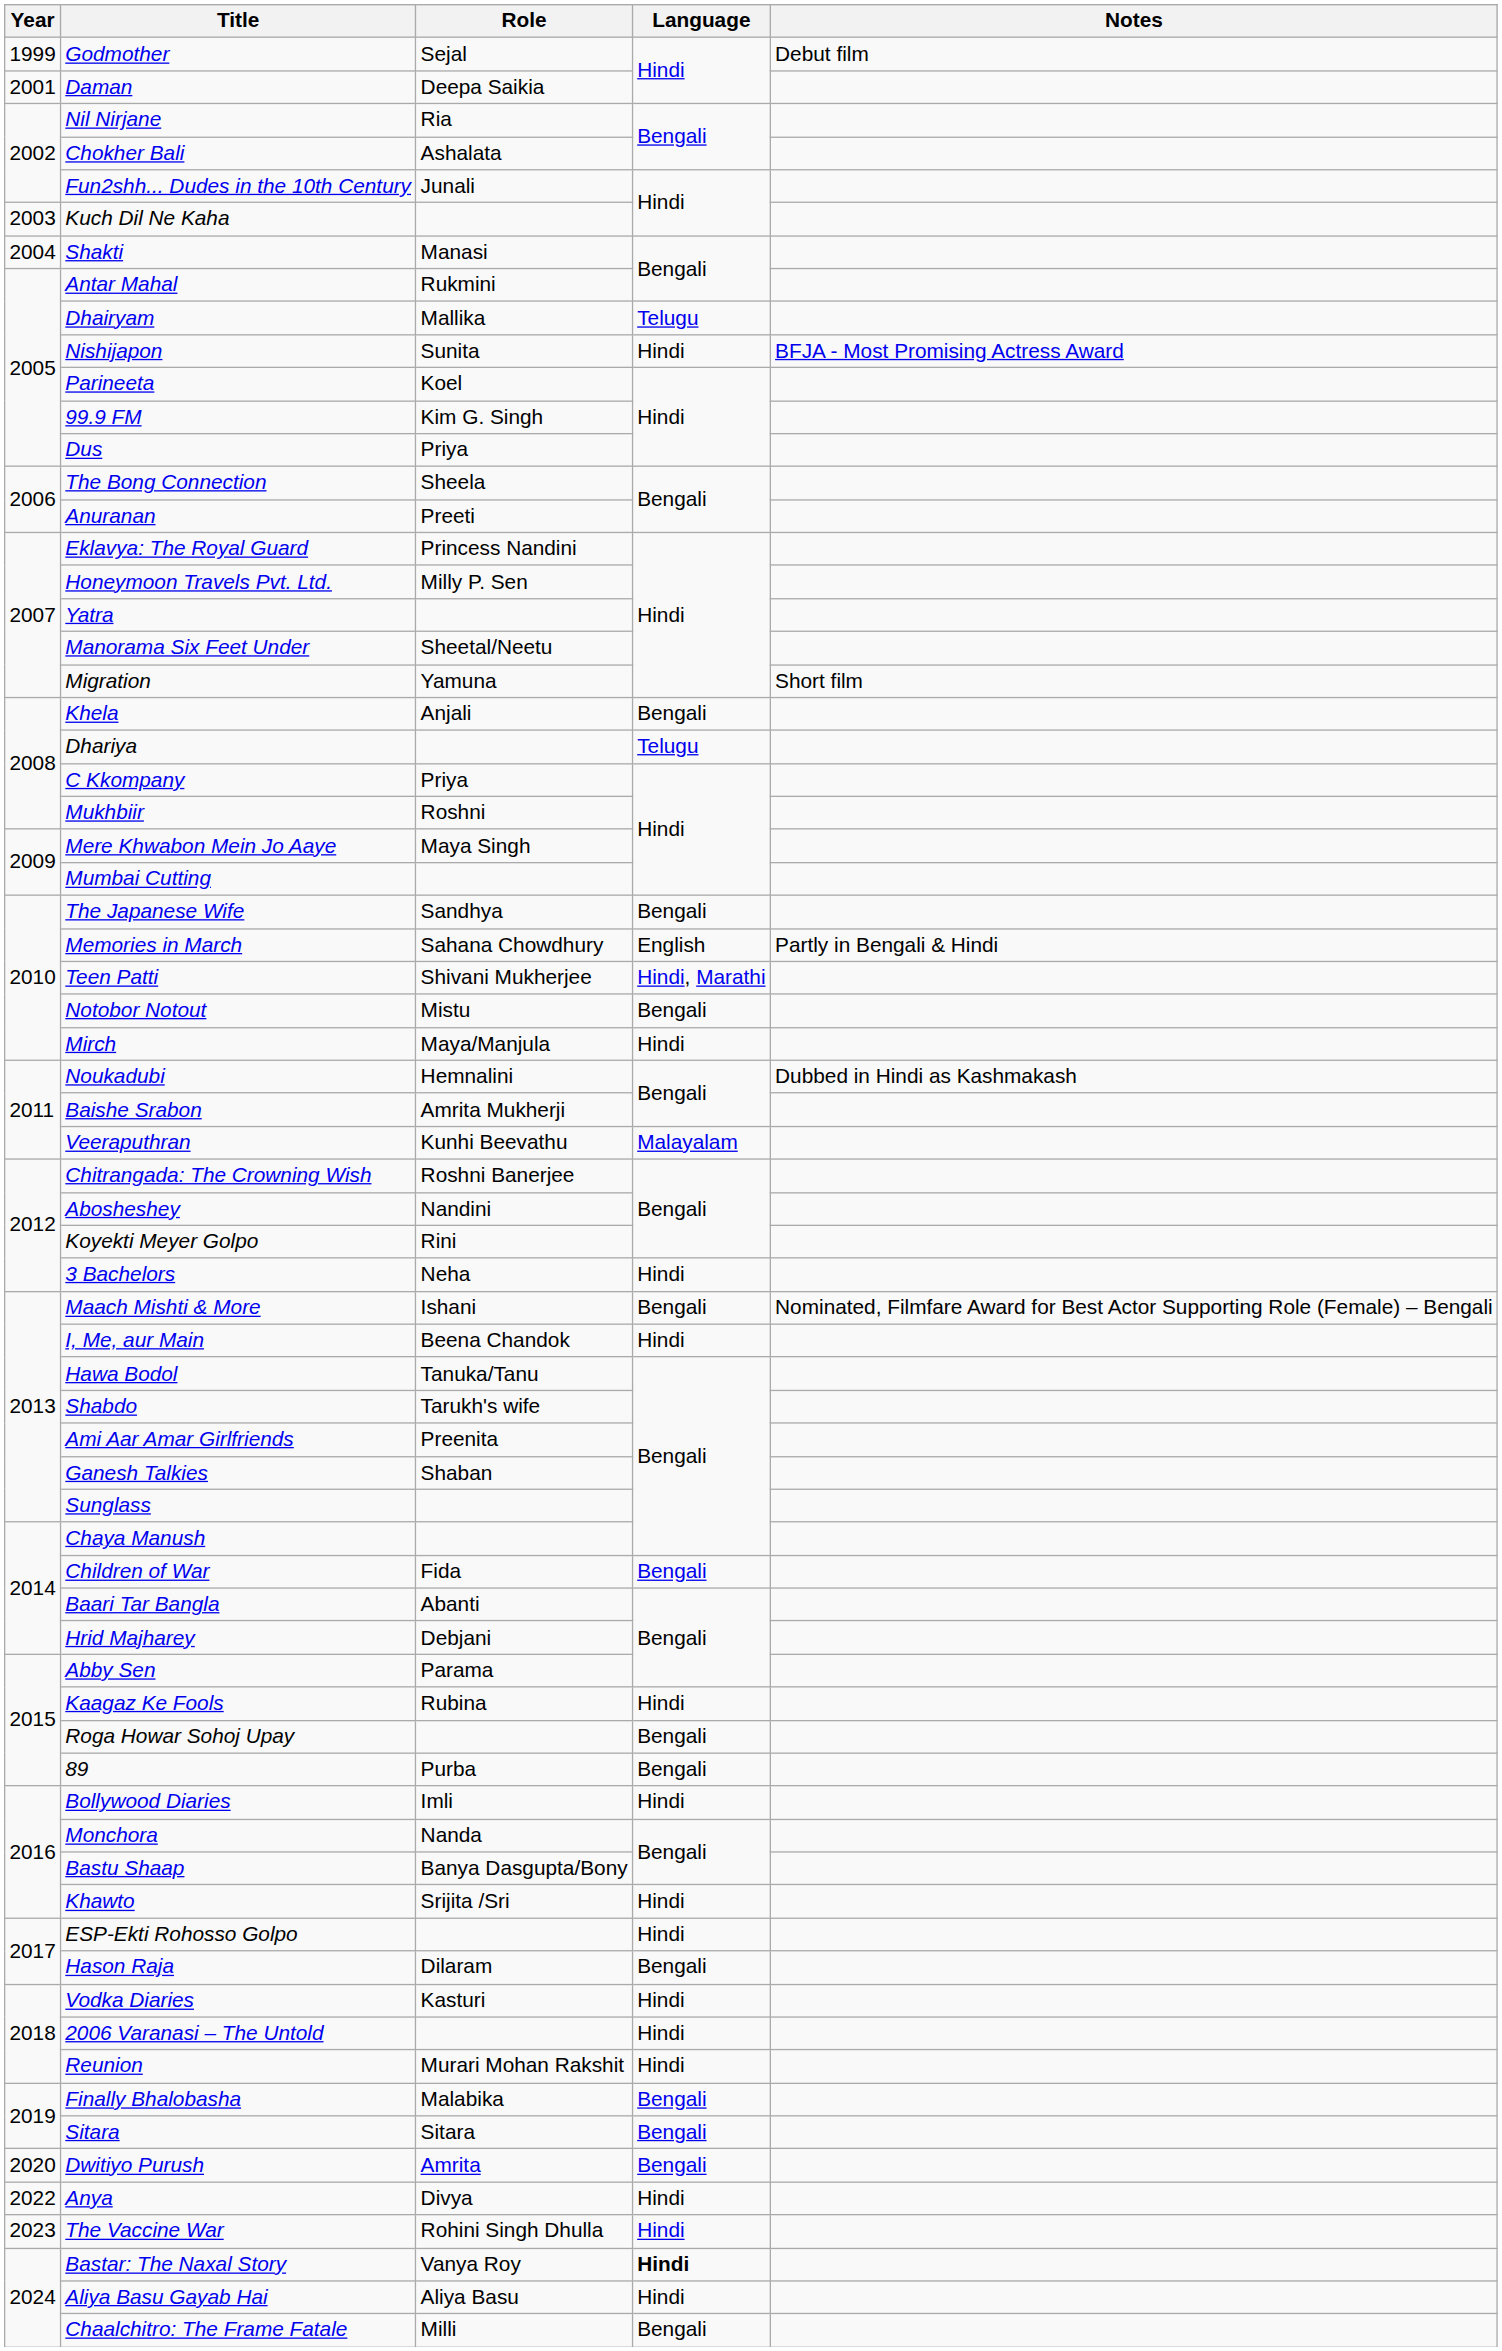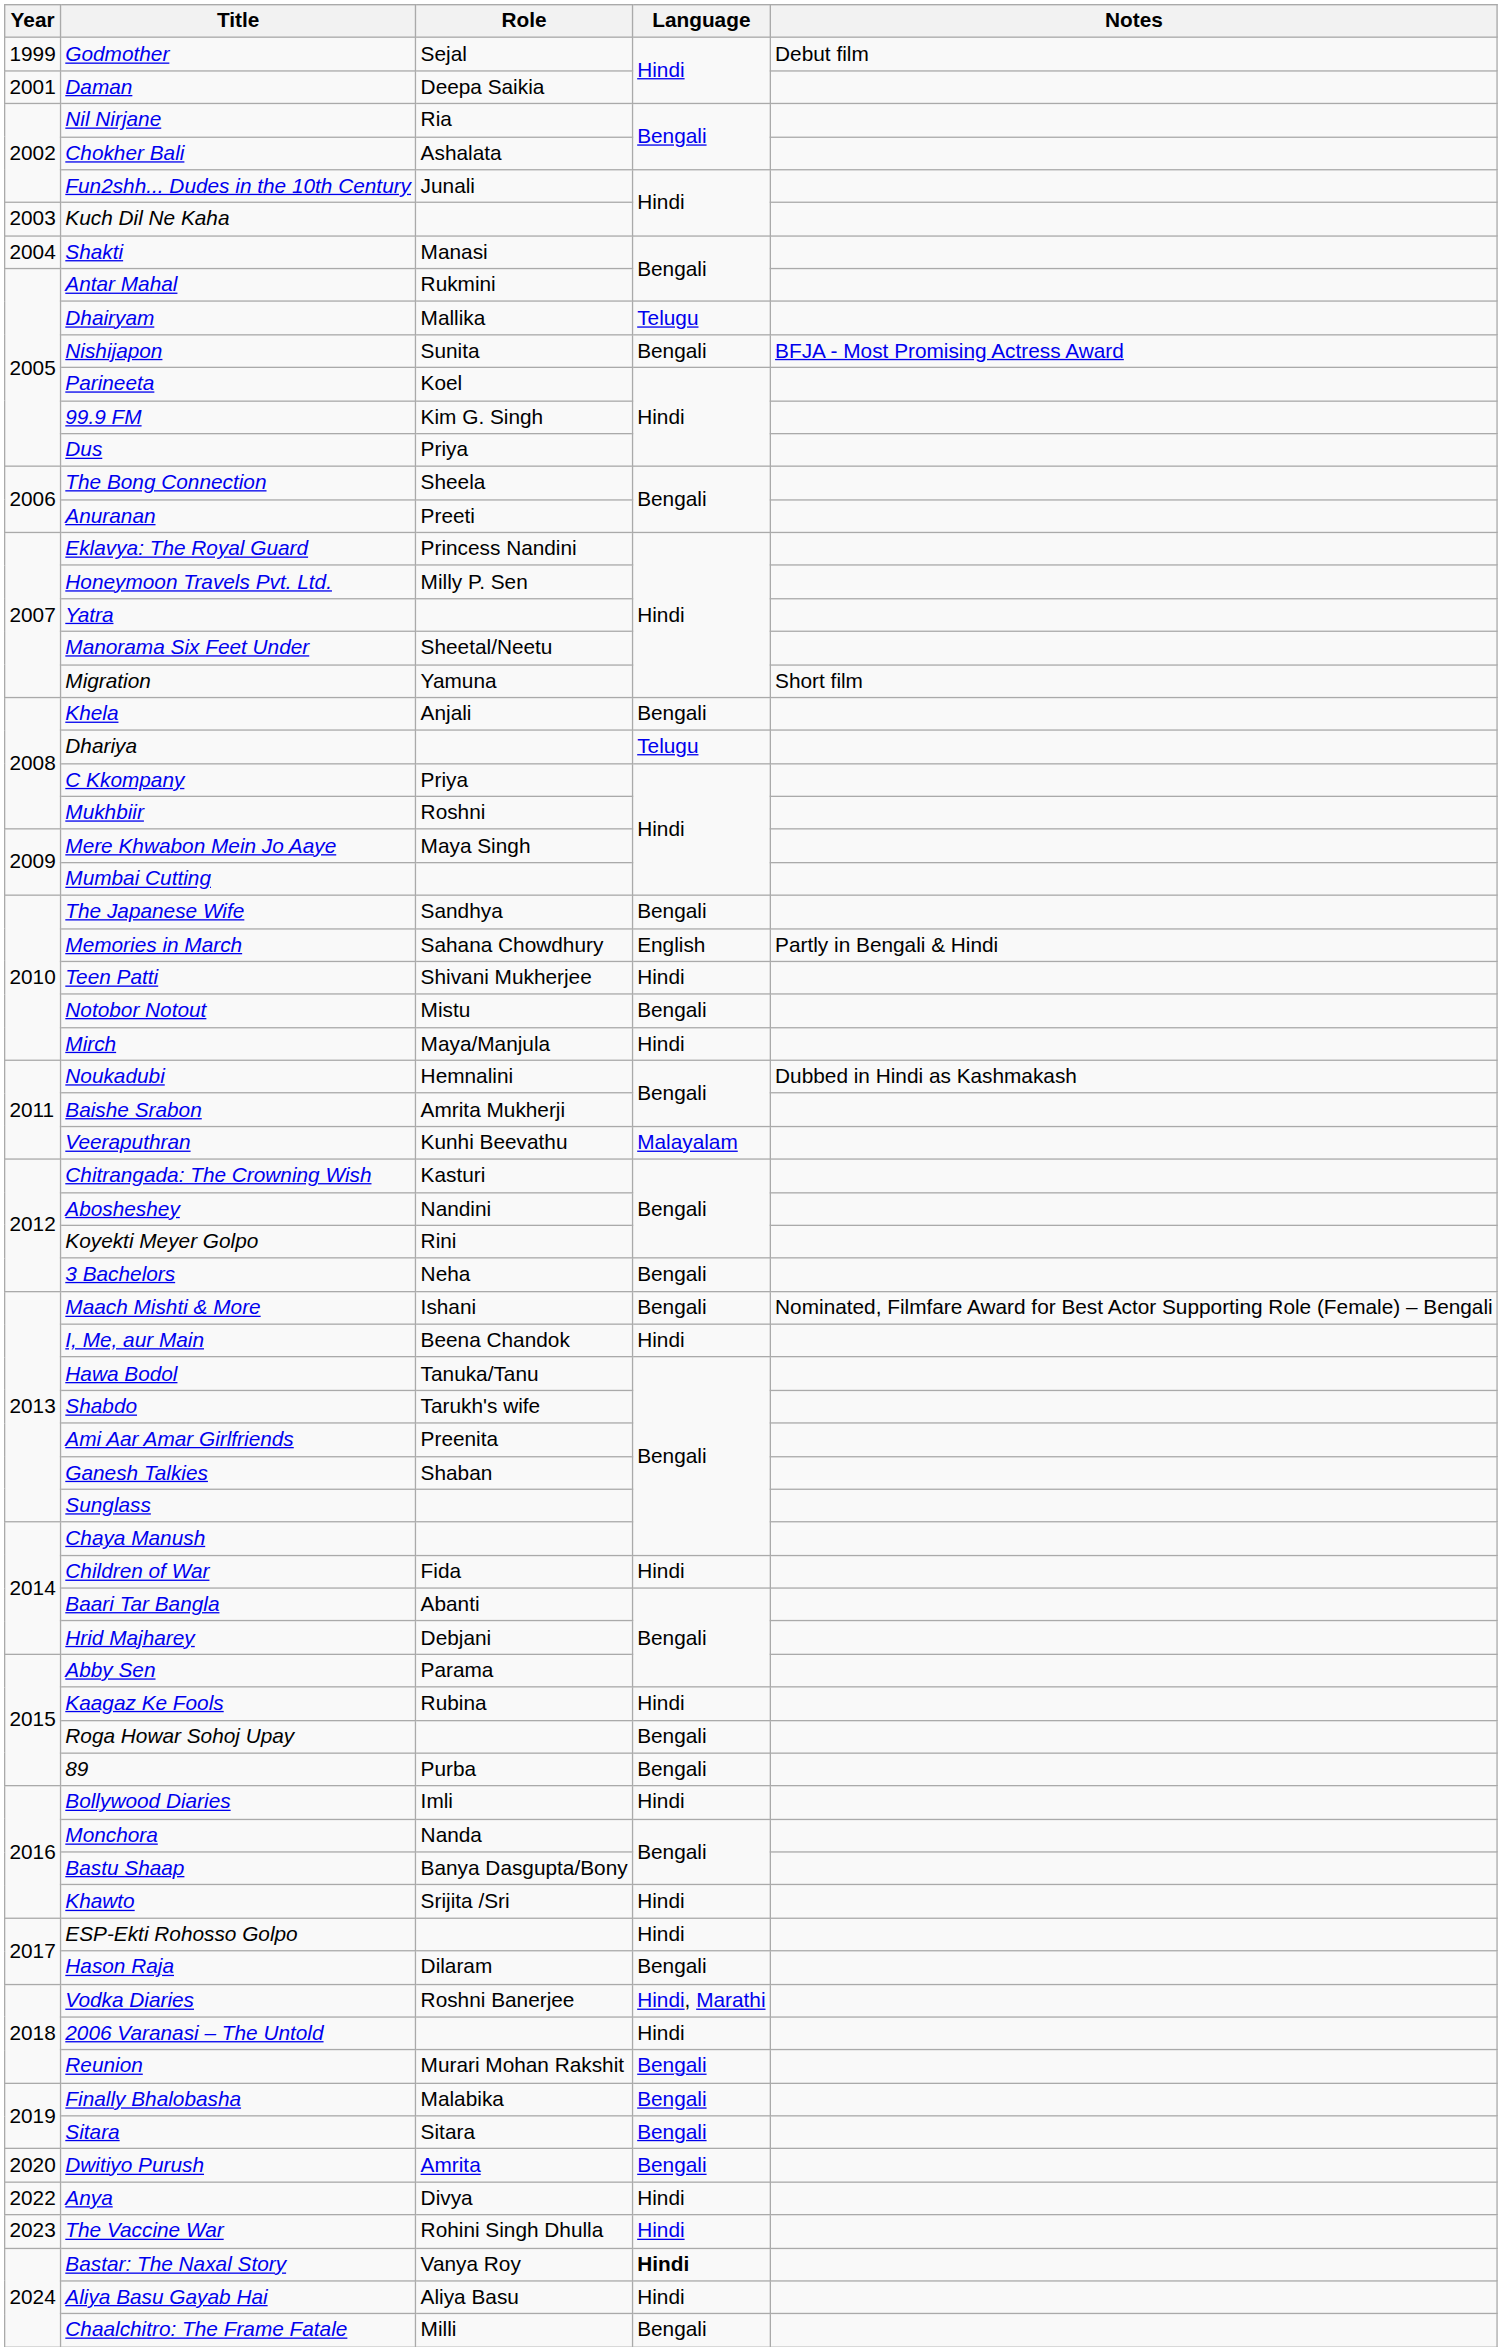Nishijapon | Language: Hindi -> Bengali
Teen Patti | Language: Hindi, Marathi -> Hindi
Chitrangada: The Crowning Wish | Role: Roshni Banerjee -> Kasturi
3 Bachelors | Language: Hindi -> Bengali
Children of War | Language: Bengali -> Hindi
Vodka Diaries | Role: Kasturi -> Roshni Banerjee
Vodka Diaries | Language: Hindi -> Hindi, Marathi
Reunion | Language: Hindi -> Bengali
